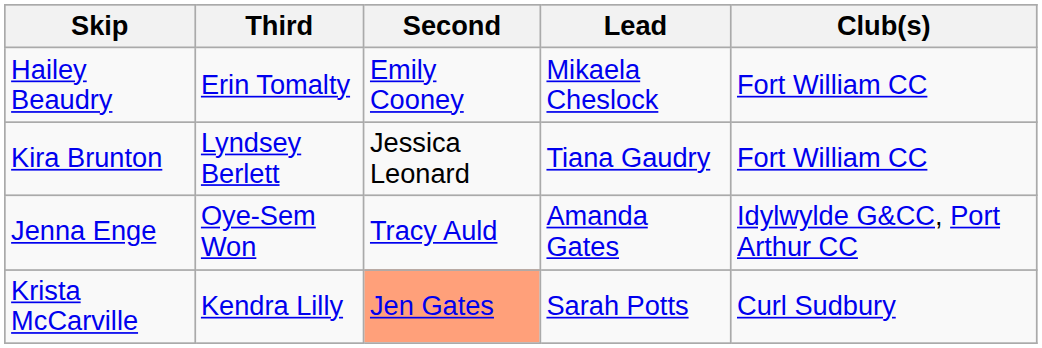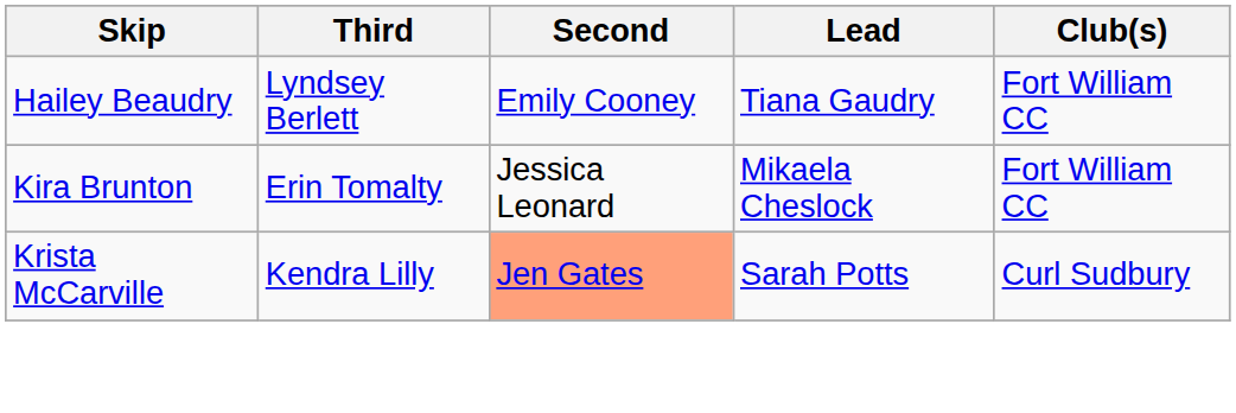Hailey Beaudry | Third: Erin Tomalty -> Lyndsey Berlett
Hailey Beaudry | Lead: Mikaela Cheslock -> Tiana Gaudry
Kira Brunton | Third: Lyndsey Berlett -> Erin Tomalty
Kira Brunton | Lead: Tiana Gaudry -> Mikaela Cheslock
- row: Jenna Enge | Oye-Sem Won | Tracy Auld | Amanda Gates | Idylwylde G&CC, Port Arthur CC
